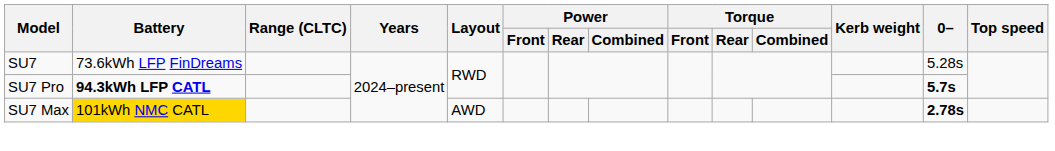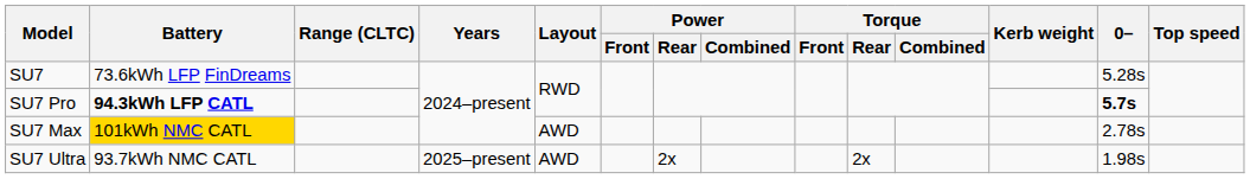SU7 Max | 0–: bold -> normal
+ row: SU7 Ultra | 93.7kWh NMC CATL | 2025–present | AWD | 2x | 2x | 1.98s
